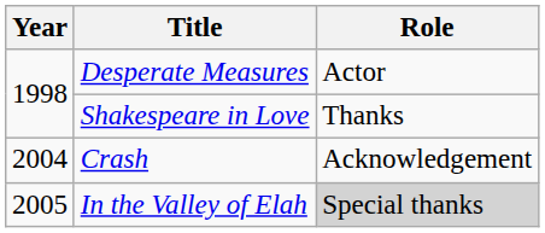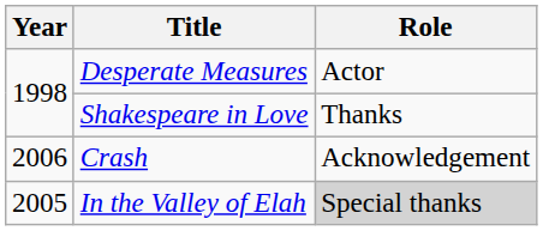Crash | Year: 2004 -> 2006
